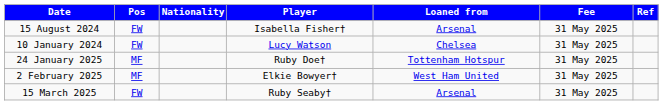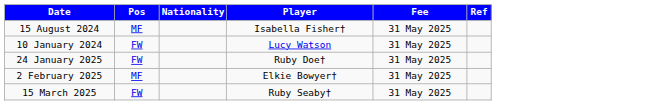- column: Loaned from | Arsenal | Chelsea | Tottenham Hotspur | West Ham United | Arsenal
15 August 2024 | Pos: FW -> MF
24 January 2025 | Pos: MF -> FW
